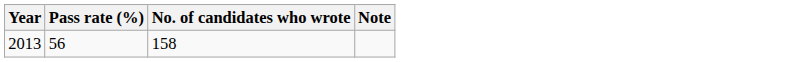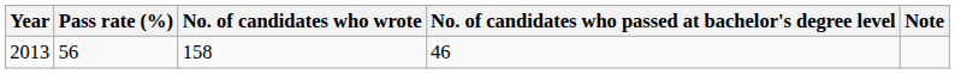+ column: No. of candidates who passed at bachelor's degree level | 46
